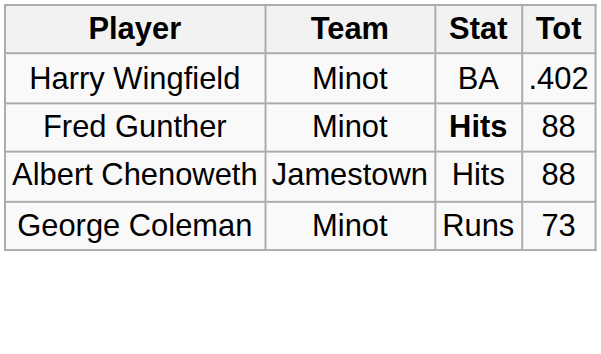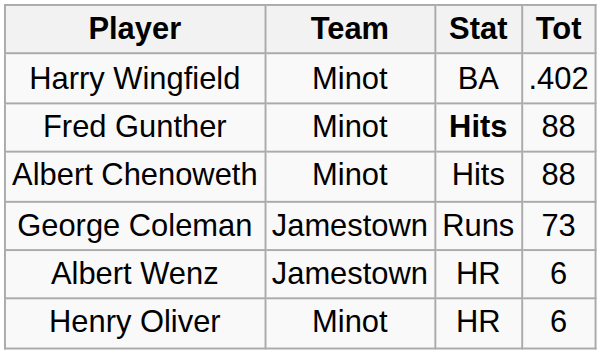Albert Chenoweth | Team: Jamestown -> Minot
George Coleman | Team: Minot -> Jamestown
+ row: Albert Wenz | Jamestown | HR | 6
+ row: Henry Oliver | Minot | HR | 6
